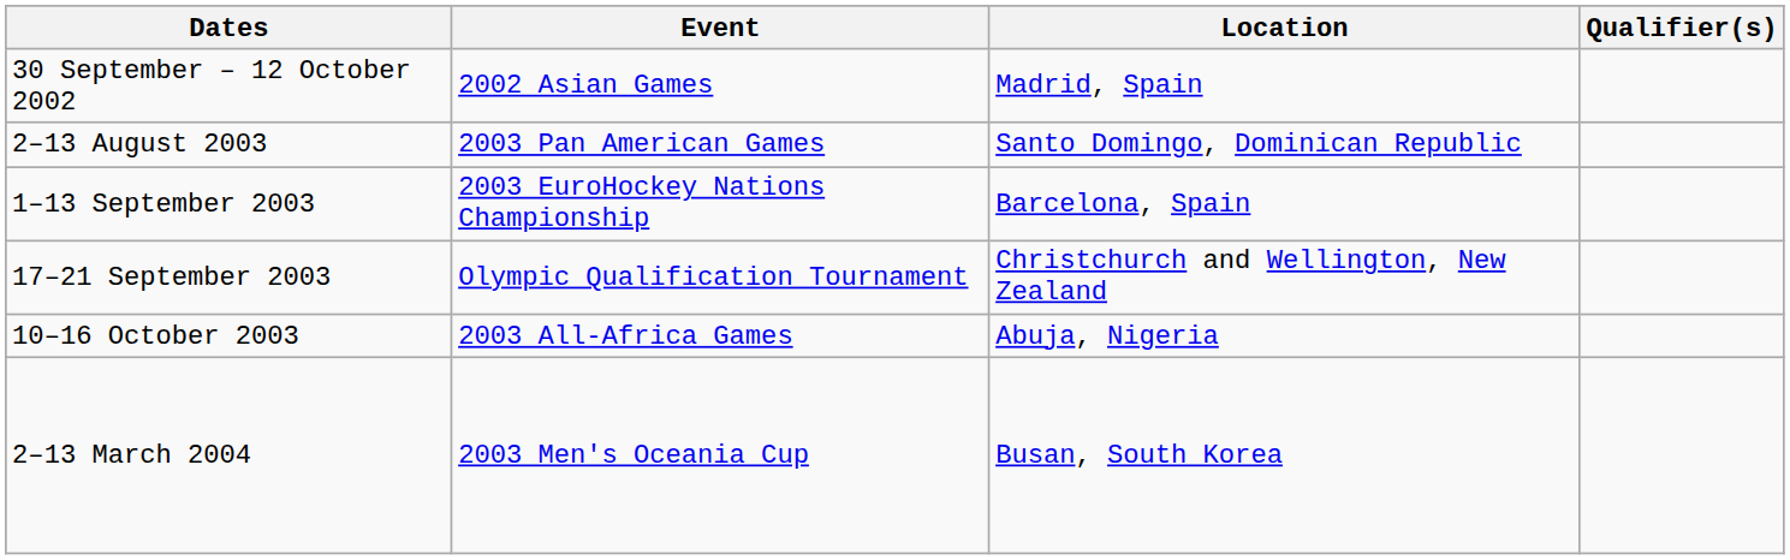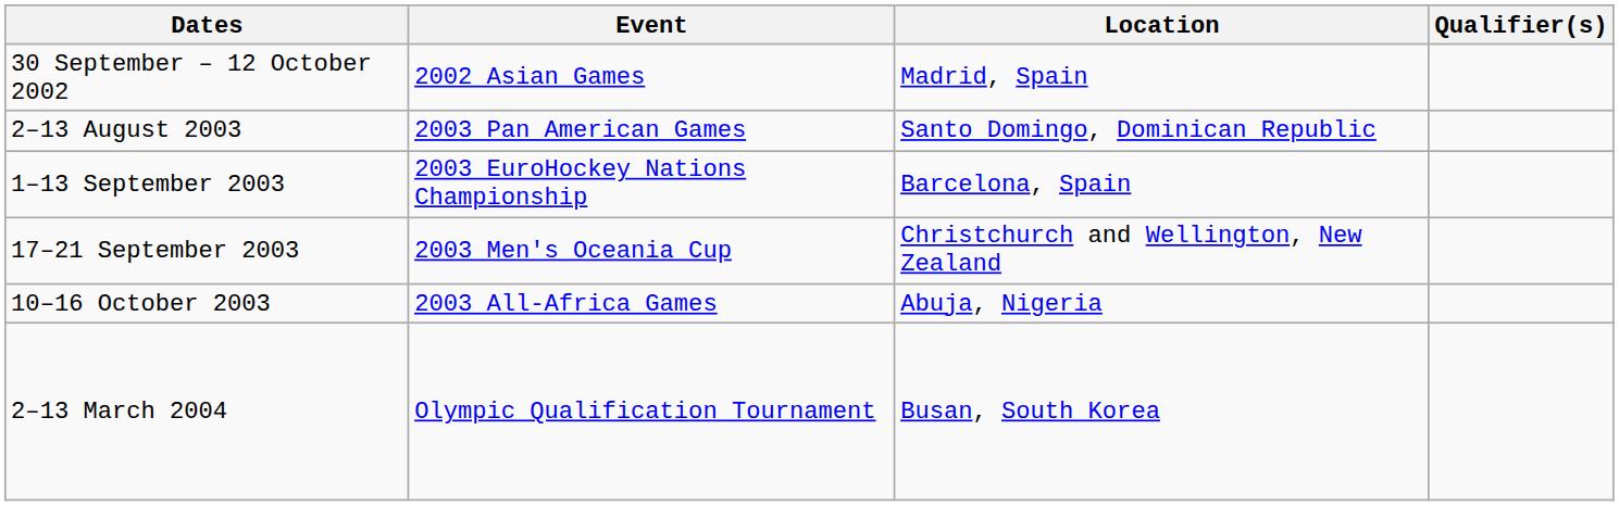17–21 September 2003 | Event: Olympic Qualification Tournament -> 2003 Men's Oceania Cup
2–13 March 2004 | Event: 2003 Men's Oceania Cup -> Olympic Qualification Tournament
